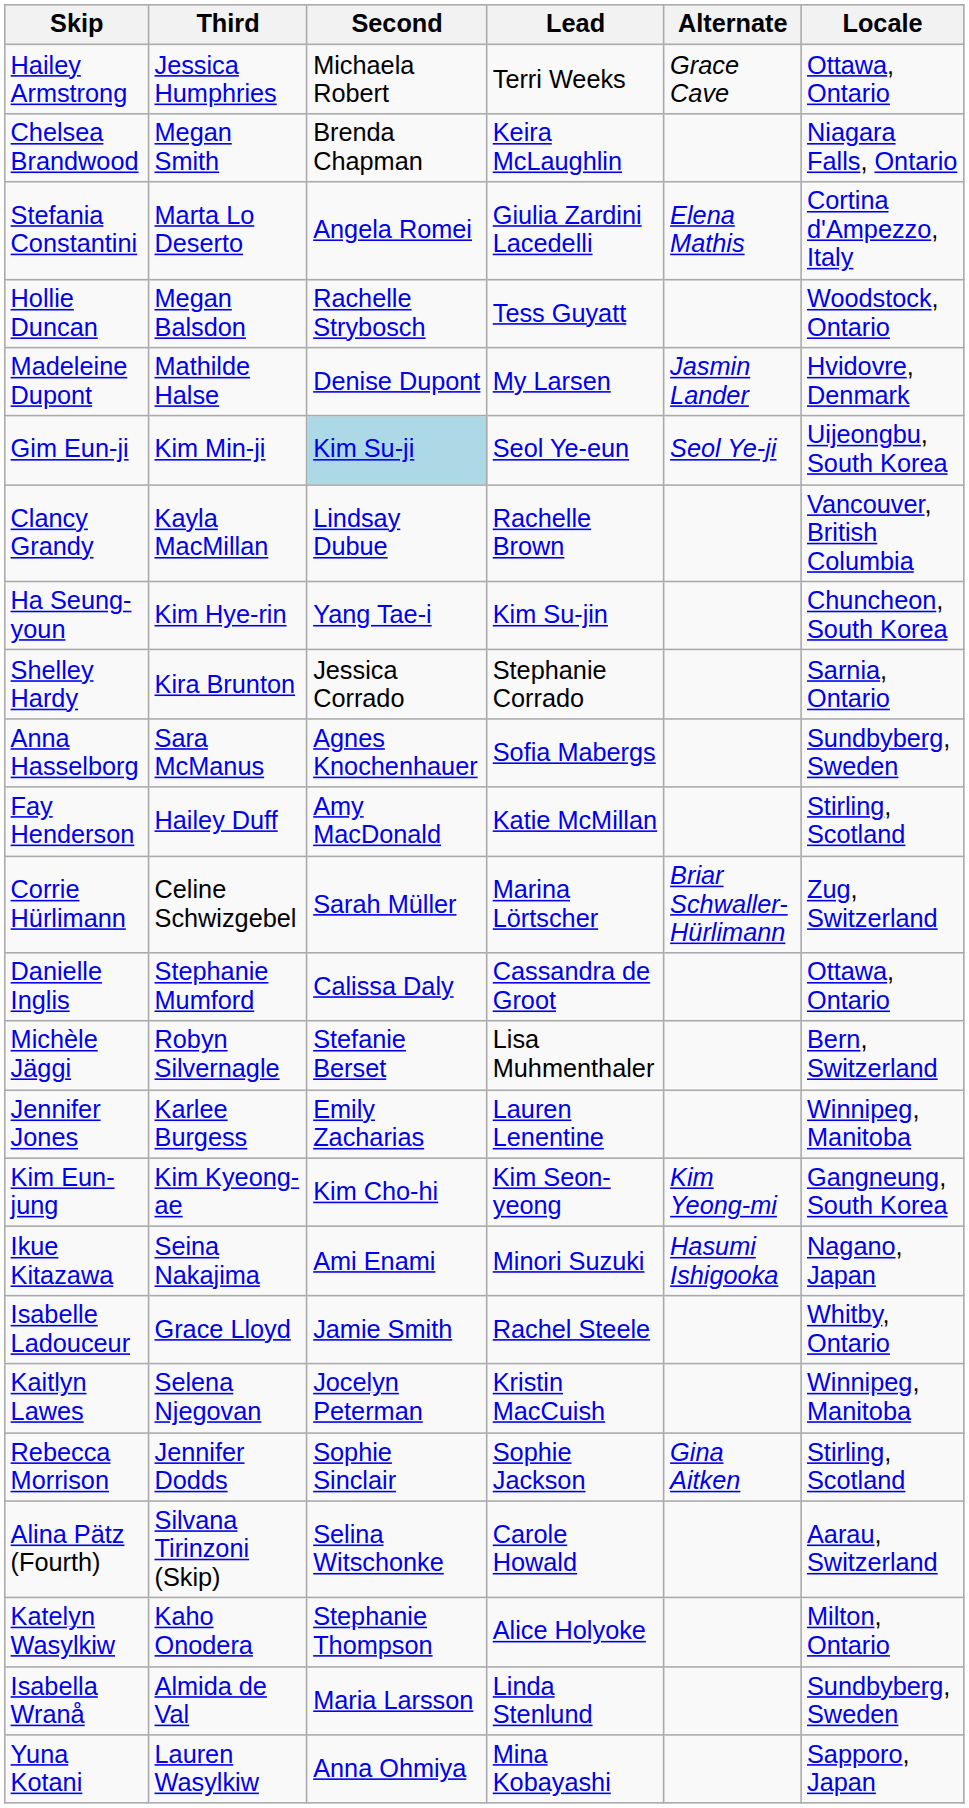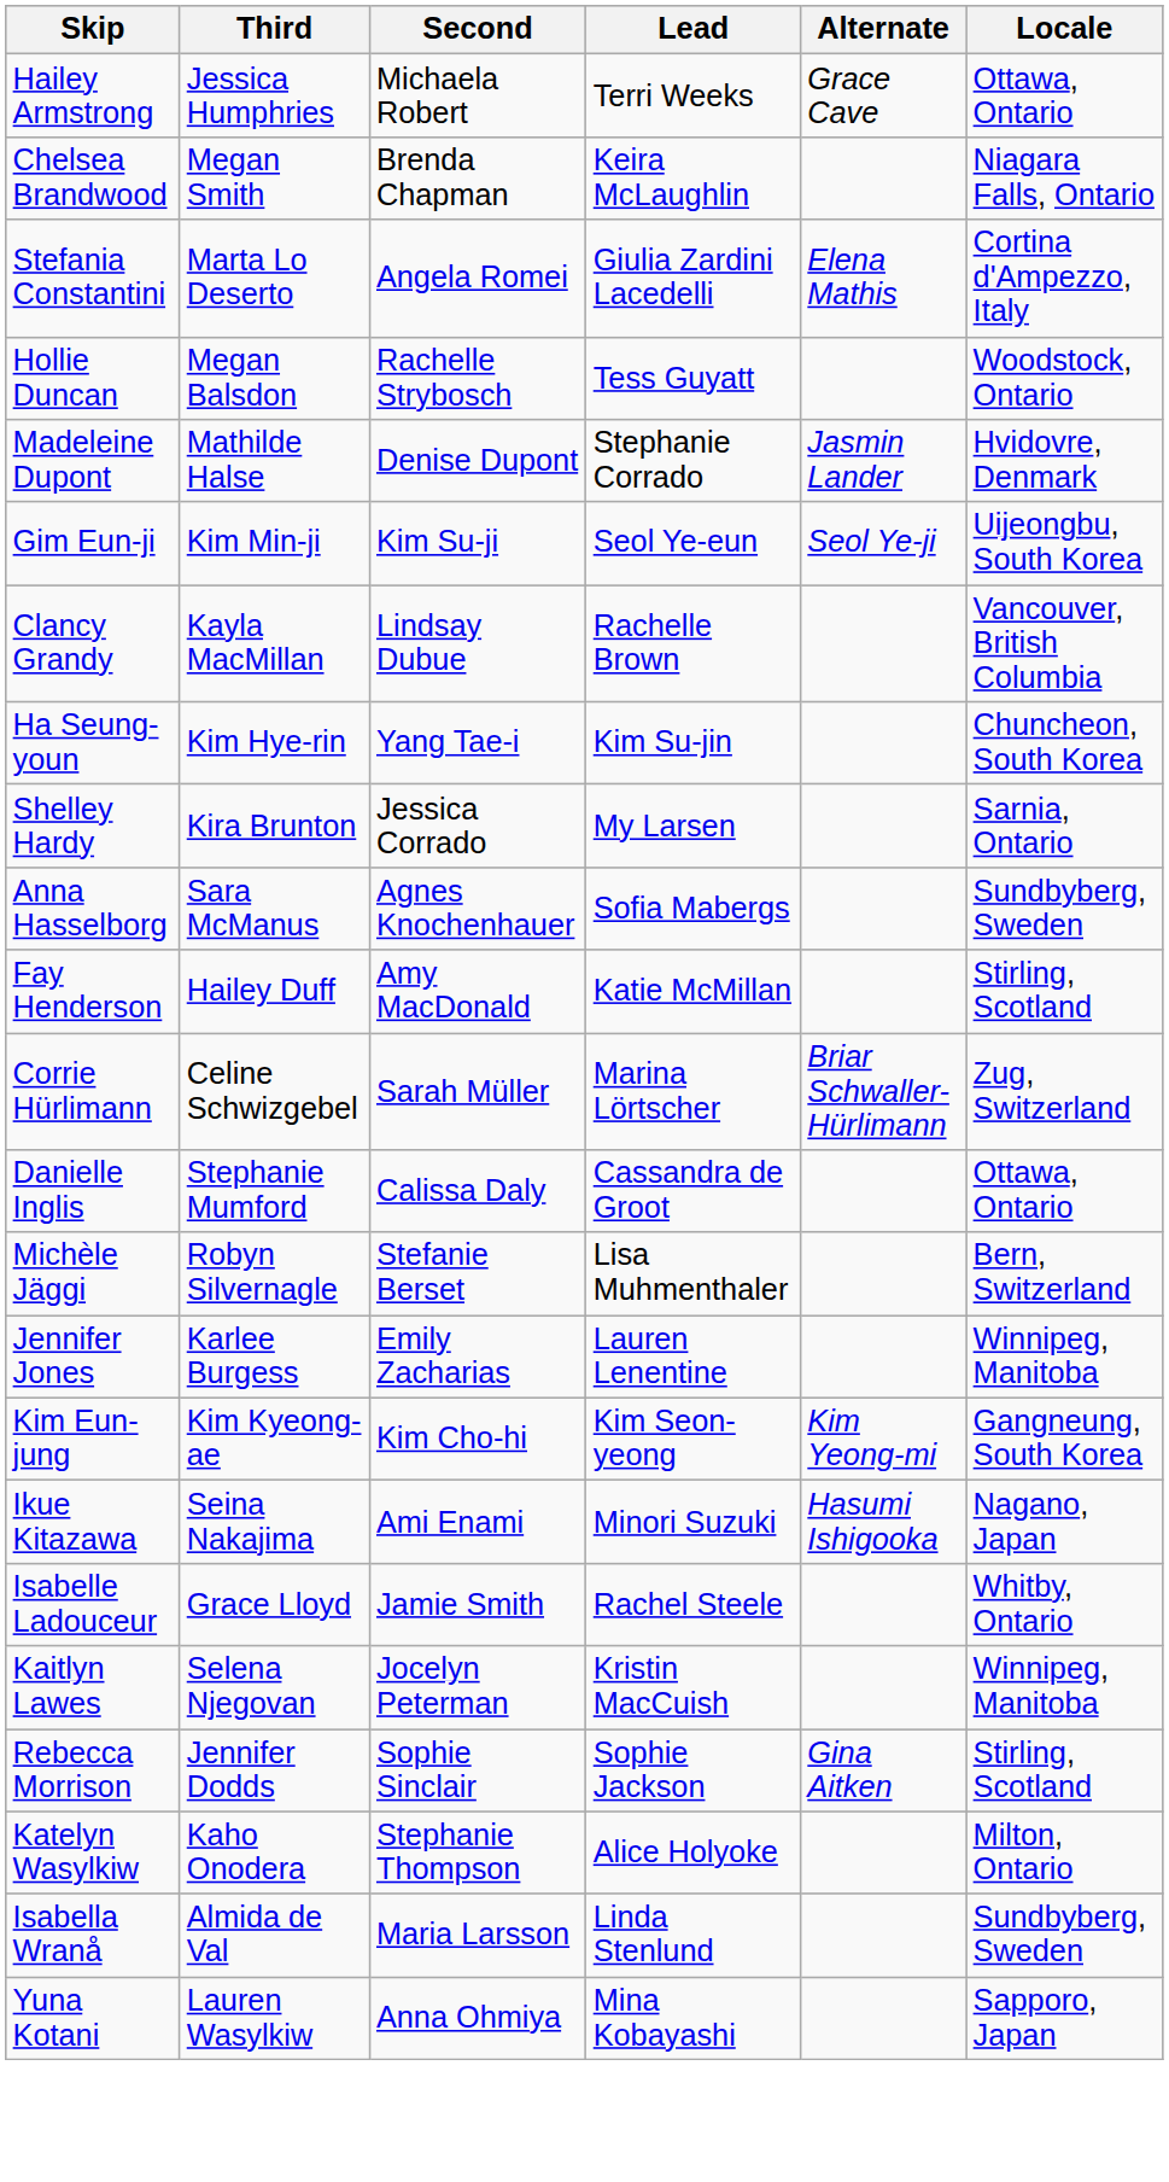Madeleine Dupont | Lead: My Larsen -> Stephanie Corrado
Gim Eun-ji | Second: lightblue background -> no background
Shelley Hardy | Lead: Stephanie Corrado -> My Larsen
- row: Alina Pätz (Fourth) | Silvana Tirinzoni (Skip) | Selina Witschonke | Carole Howald | Aarau, Switzerland
